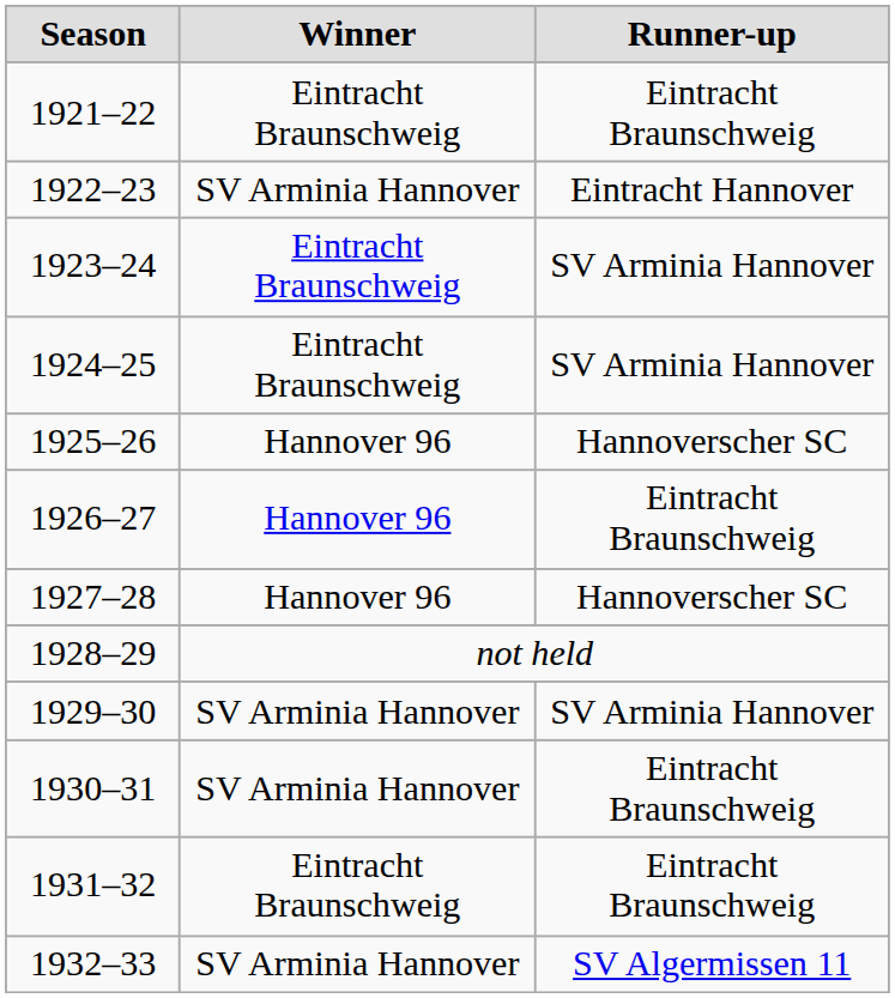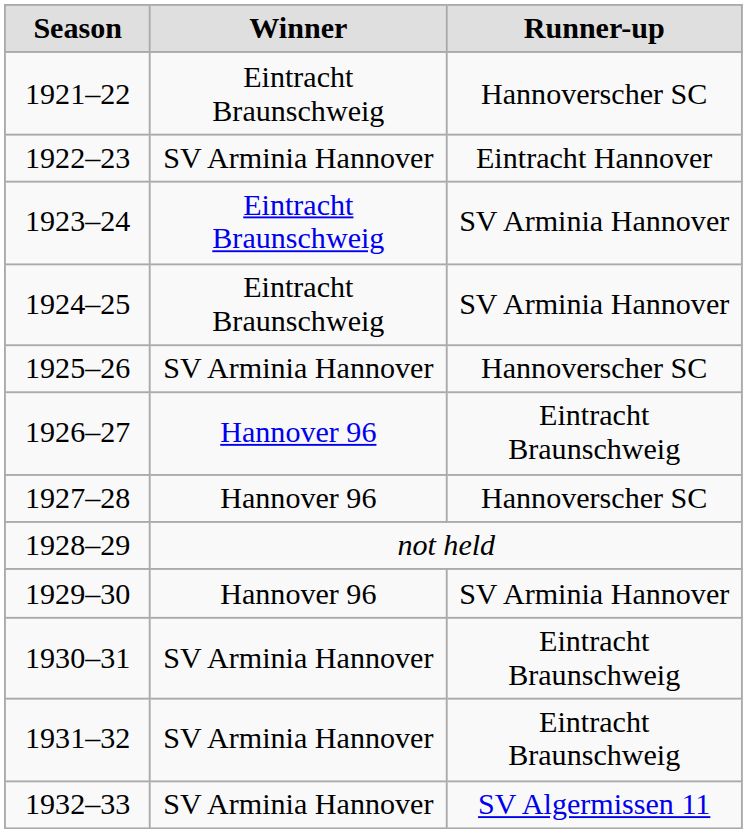1921–22 | Runner-up: Eintracht Braunschweig -> Hannoverscher SC
1925–26 | Winner: Hannover 96 -> SV Arminia Hannover
1929–30 | Winner: SV Arminia Hannover -> Hannover 96
1931–32 | Winner: Eintracht Braunschweig -> SV Arminia Hannover
